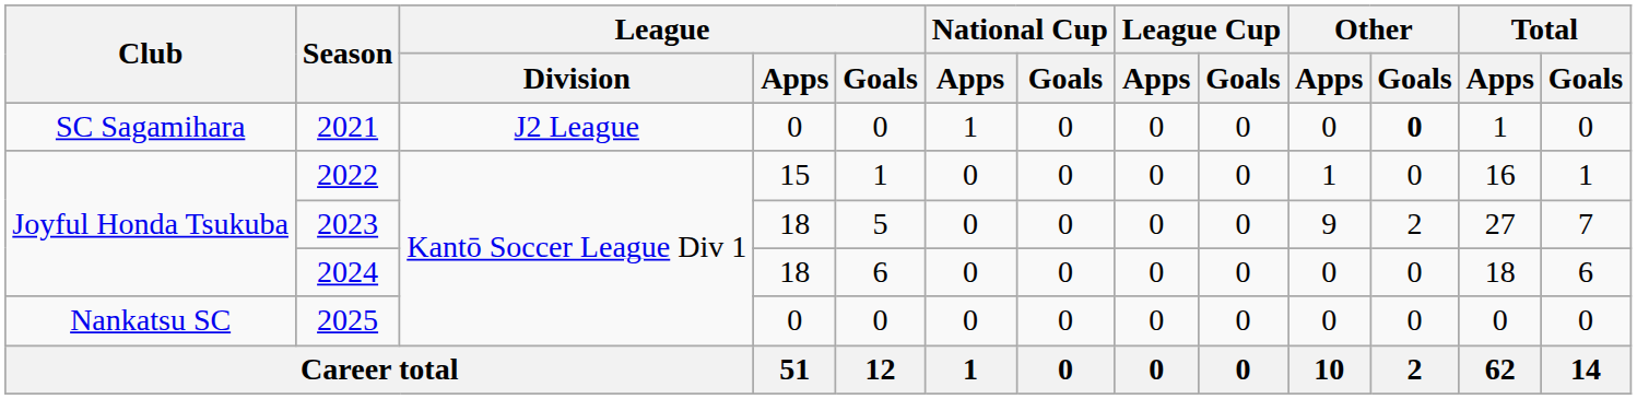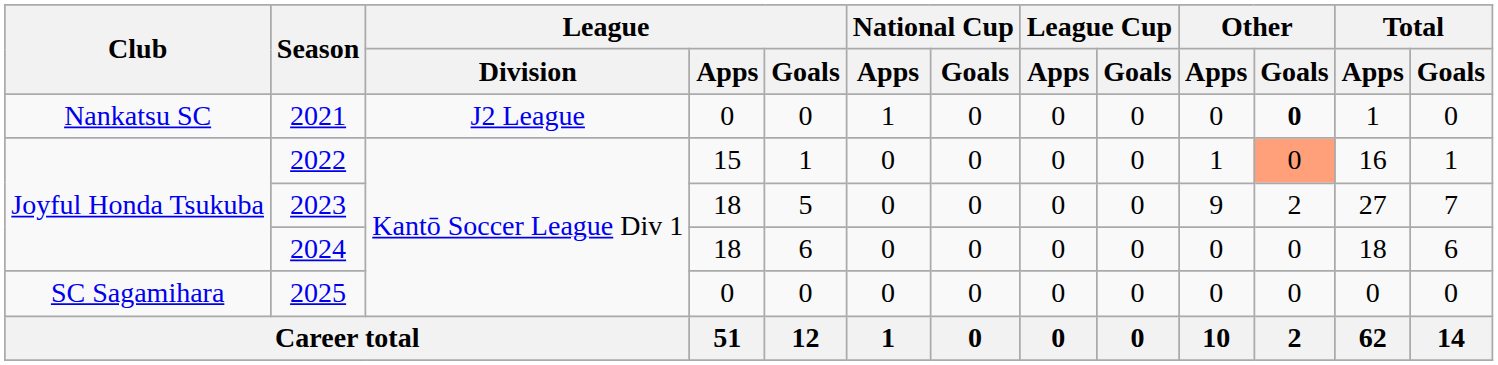2021 | Club: SC Sagamihara -> Nankatsu SC
2022 | Other / Goals: no background -> lightsalmon background
2025 | Club: Nankatsu SC -> SC Sagamihara
